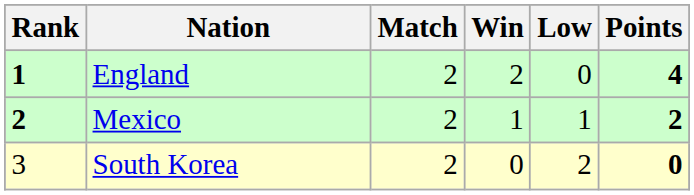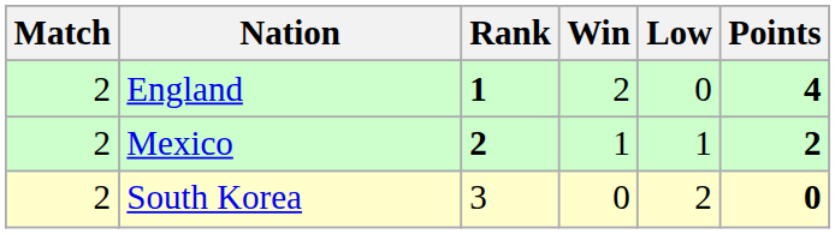columns swapped: Rank <-> Match
